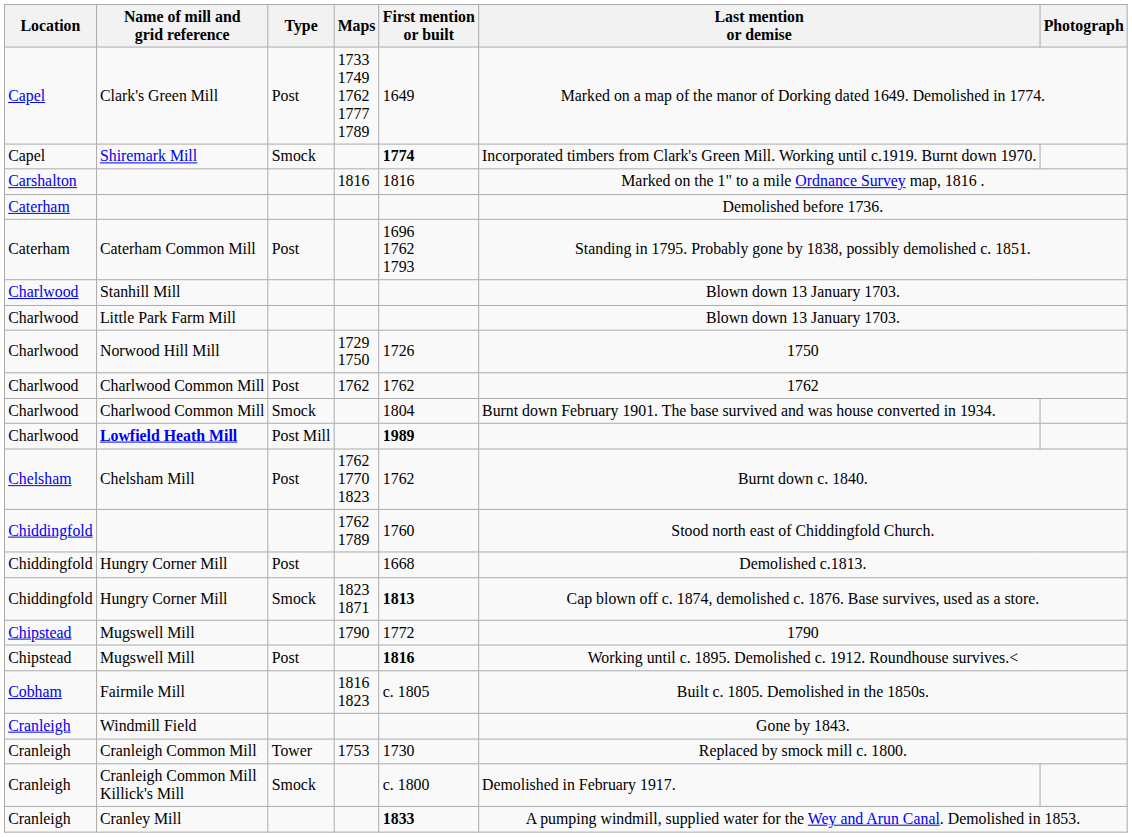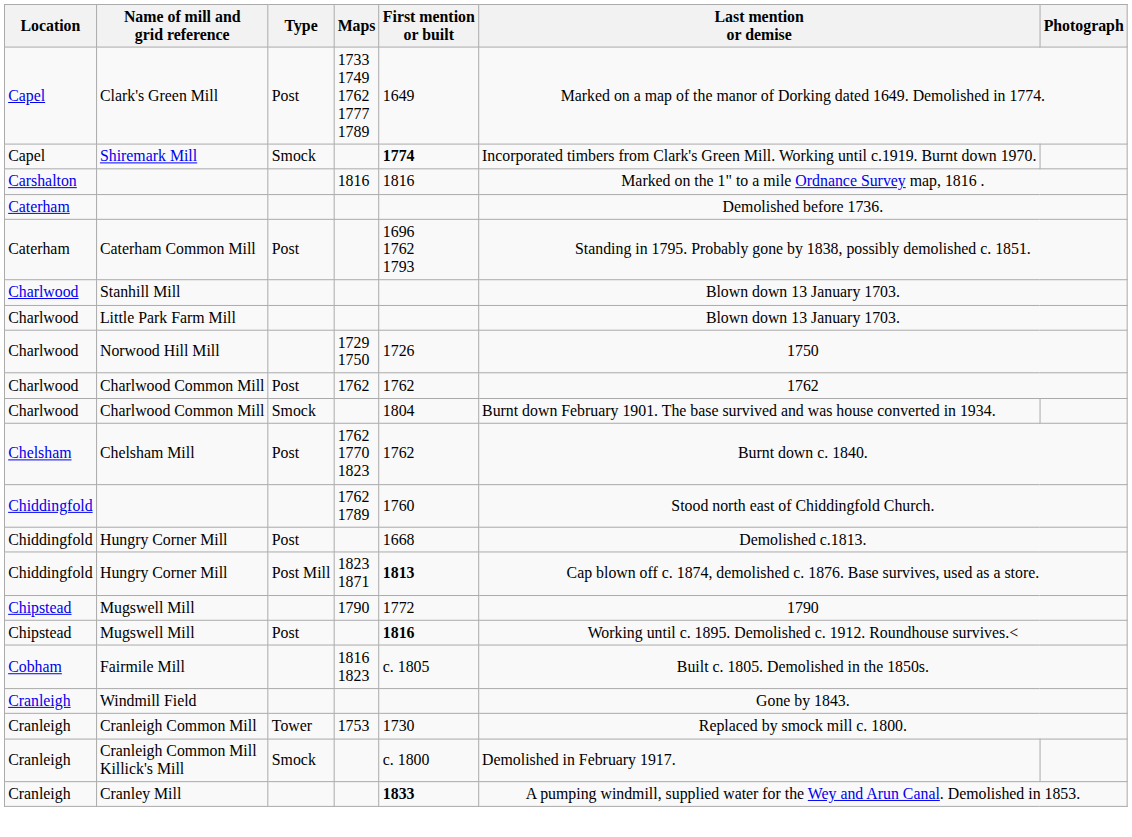- row: Charlwood | Lowfield Heath Mill | Post Mill | 1989
Hungry Corner Mill / 1823 1871 | Type: Smock -> Post Mill
